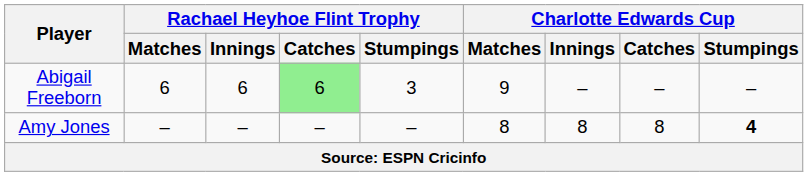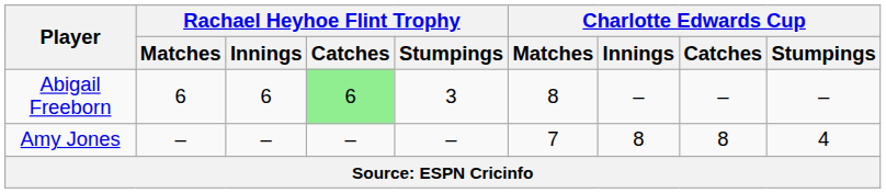Abigail Freeborn | Charlotte Edwards Cup / Matches: 9 -> 8
Amy Jones | Charlotte Edwards Cup / Matches: 8 -> 7
Amy Jones | Charlotte Edwards Cup / Stumpings: bold -> normal
